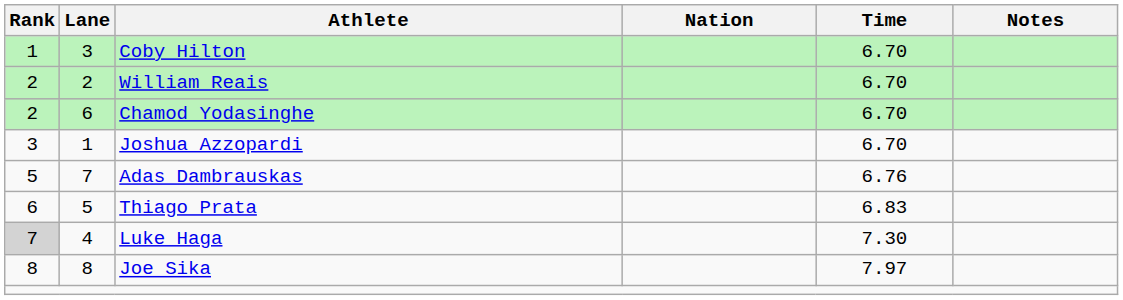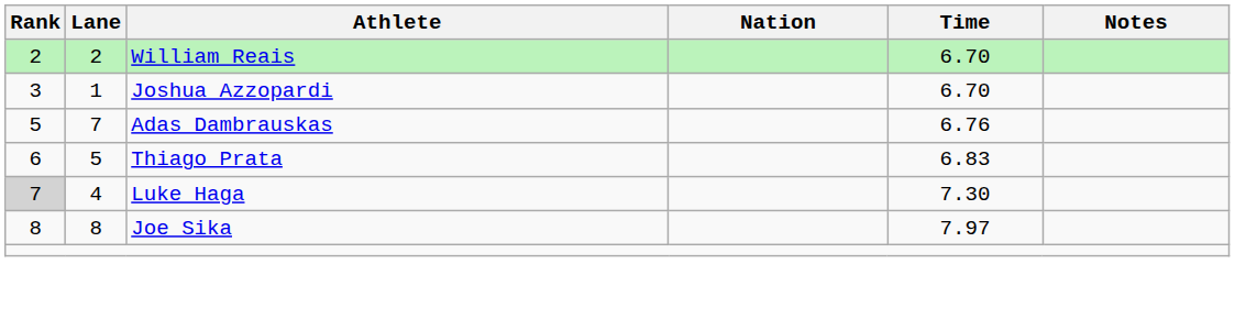- row: 1 | 3 | Coby Hilton | 6.70
- row: 2 | 6 | Chamod Yodasinghe | 6.70
